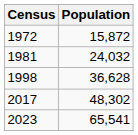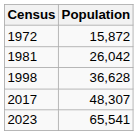1981 | Population: 24,032 -> 26,042
2017 | Population: 48,302 -> 48,307
